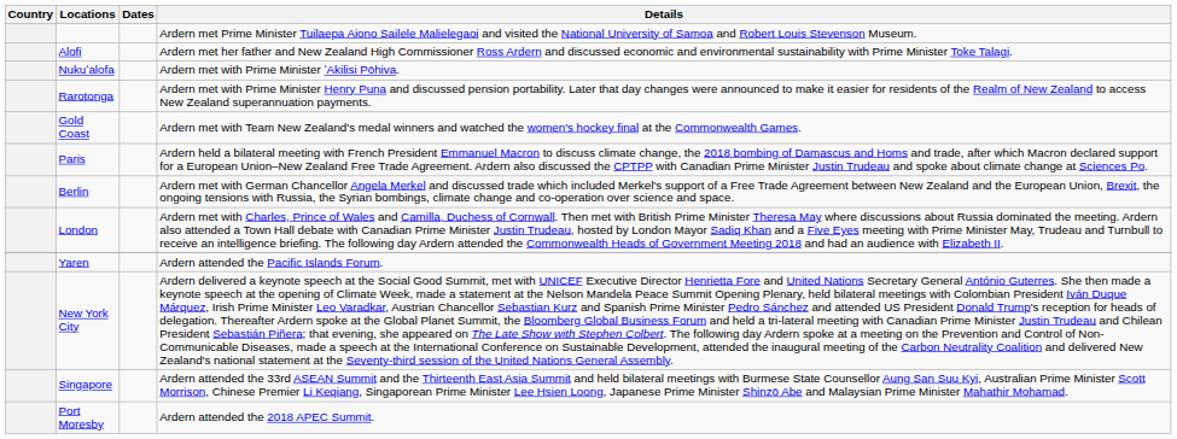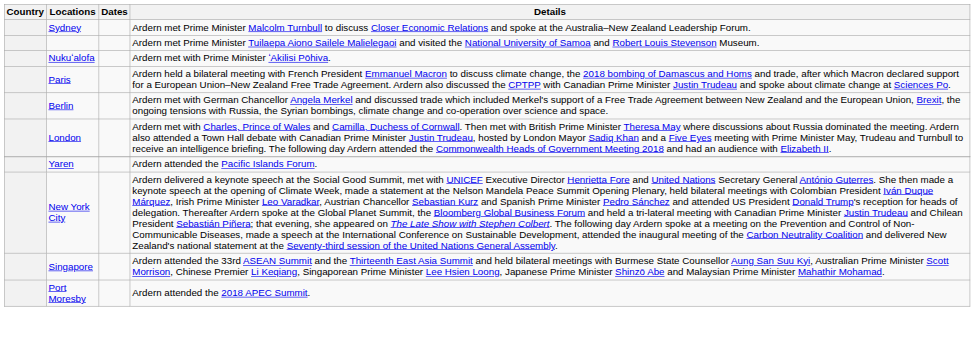+ row: Sydney | Ardern met Prime Minister Malcolm Turnbull to discuss Closer Economic Relations and spoke at the Australia–New Zealand Leadership Forum.
- row: Alofi | Ardern met her father and New Zealand High Commissioner Ross Ardern and discussed economic and environmental sustainability with Prime Minister Toke Talagi.
- row: Rarotonga | Ardern met with Prime Minister Henry Puna and discussed pension portability. Later that day changes were announced to make it easier for residents of the Realm of New Zealand to access New Zealand superannuation payments.
- row: Gold Coast | Ardern met with Team New Zealand's medal winners and watched the women's hockey final at the Commonwealth Games.
